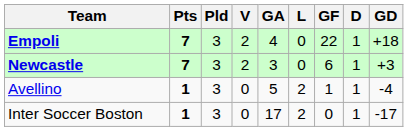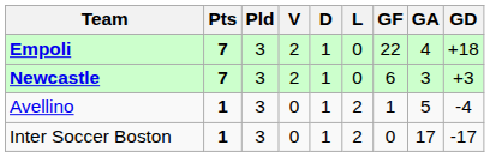columns swapped: D <-> GA
